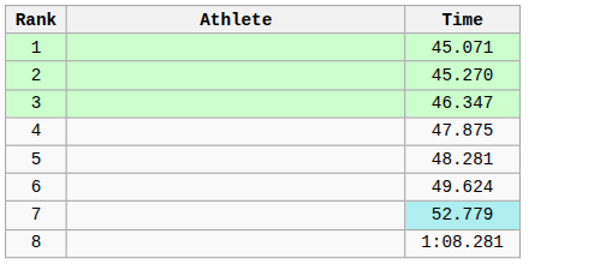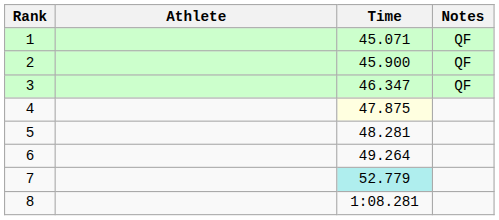+ column: Notes | QF | QF | QF
2 | Time: 45.270 -> 45.900
4 | Time: no background -> lightyellow background
6 | Time: 49.624 -> 49.264
